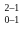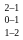+ row: 1–2
